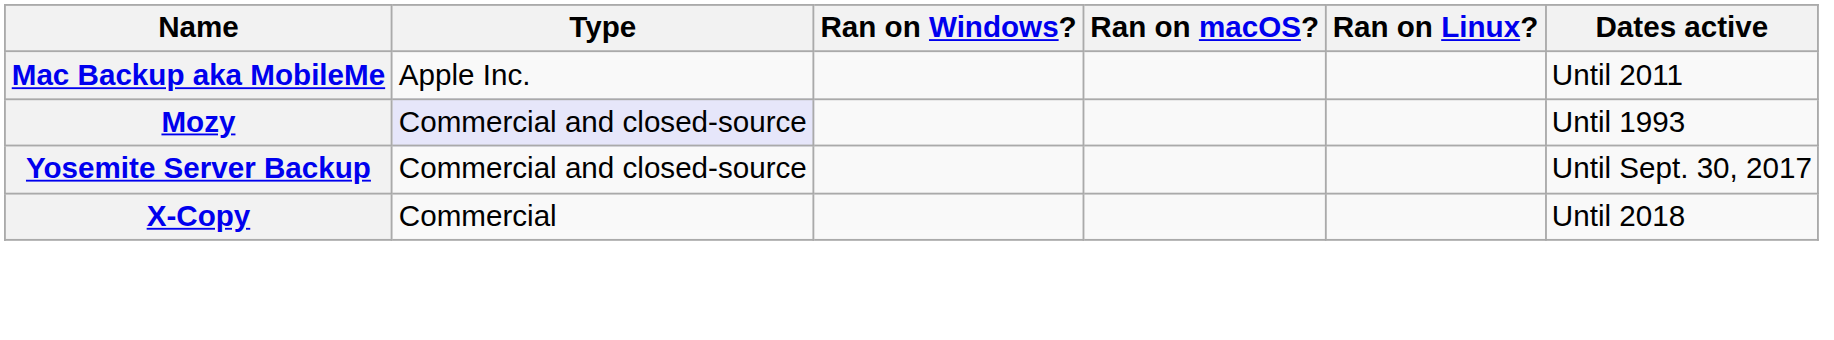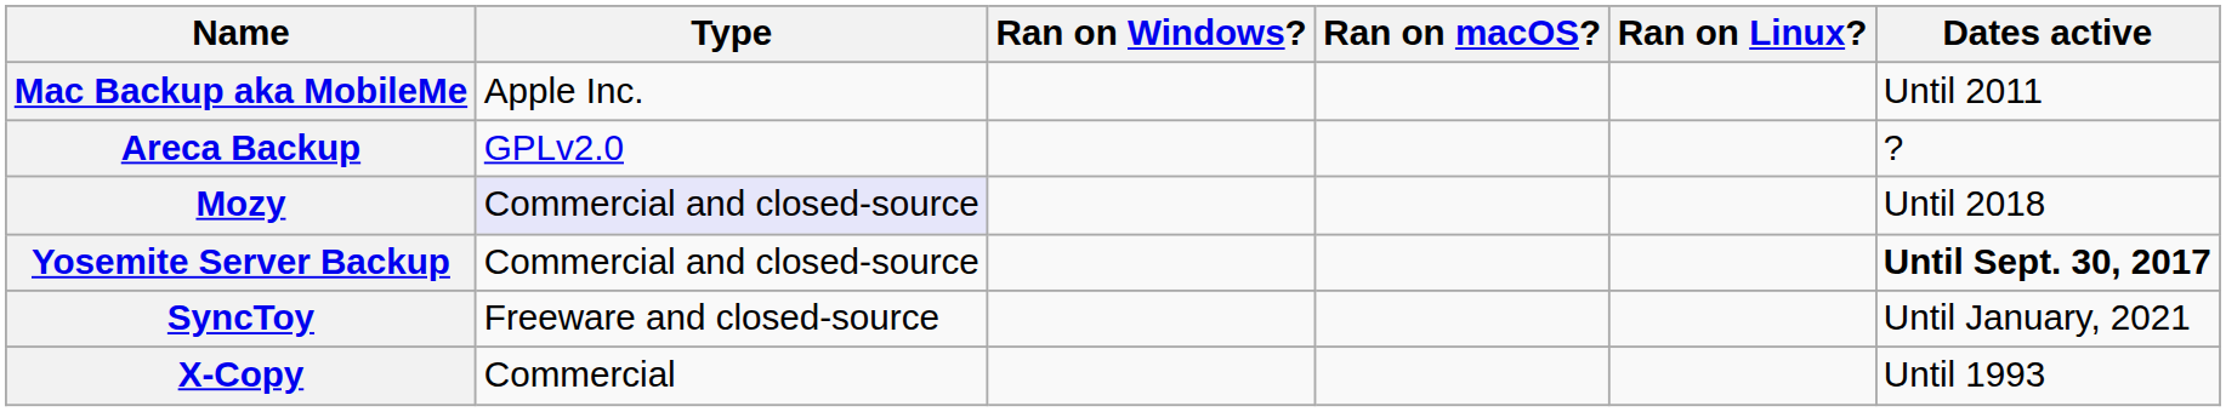+ row: Areca Backup | GPLv2.0 | ?
Mozy | Dates active: Until 1993 -> Until 2018
Yosemite Server Backup | Dates active: normal -> bold
+ row: SyncToy | Freeware and closed-source | Until January, 2021
X-Copy | Dates active: Until 2018 -> Until 1993
